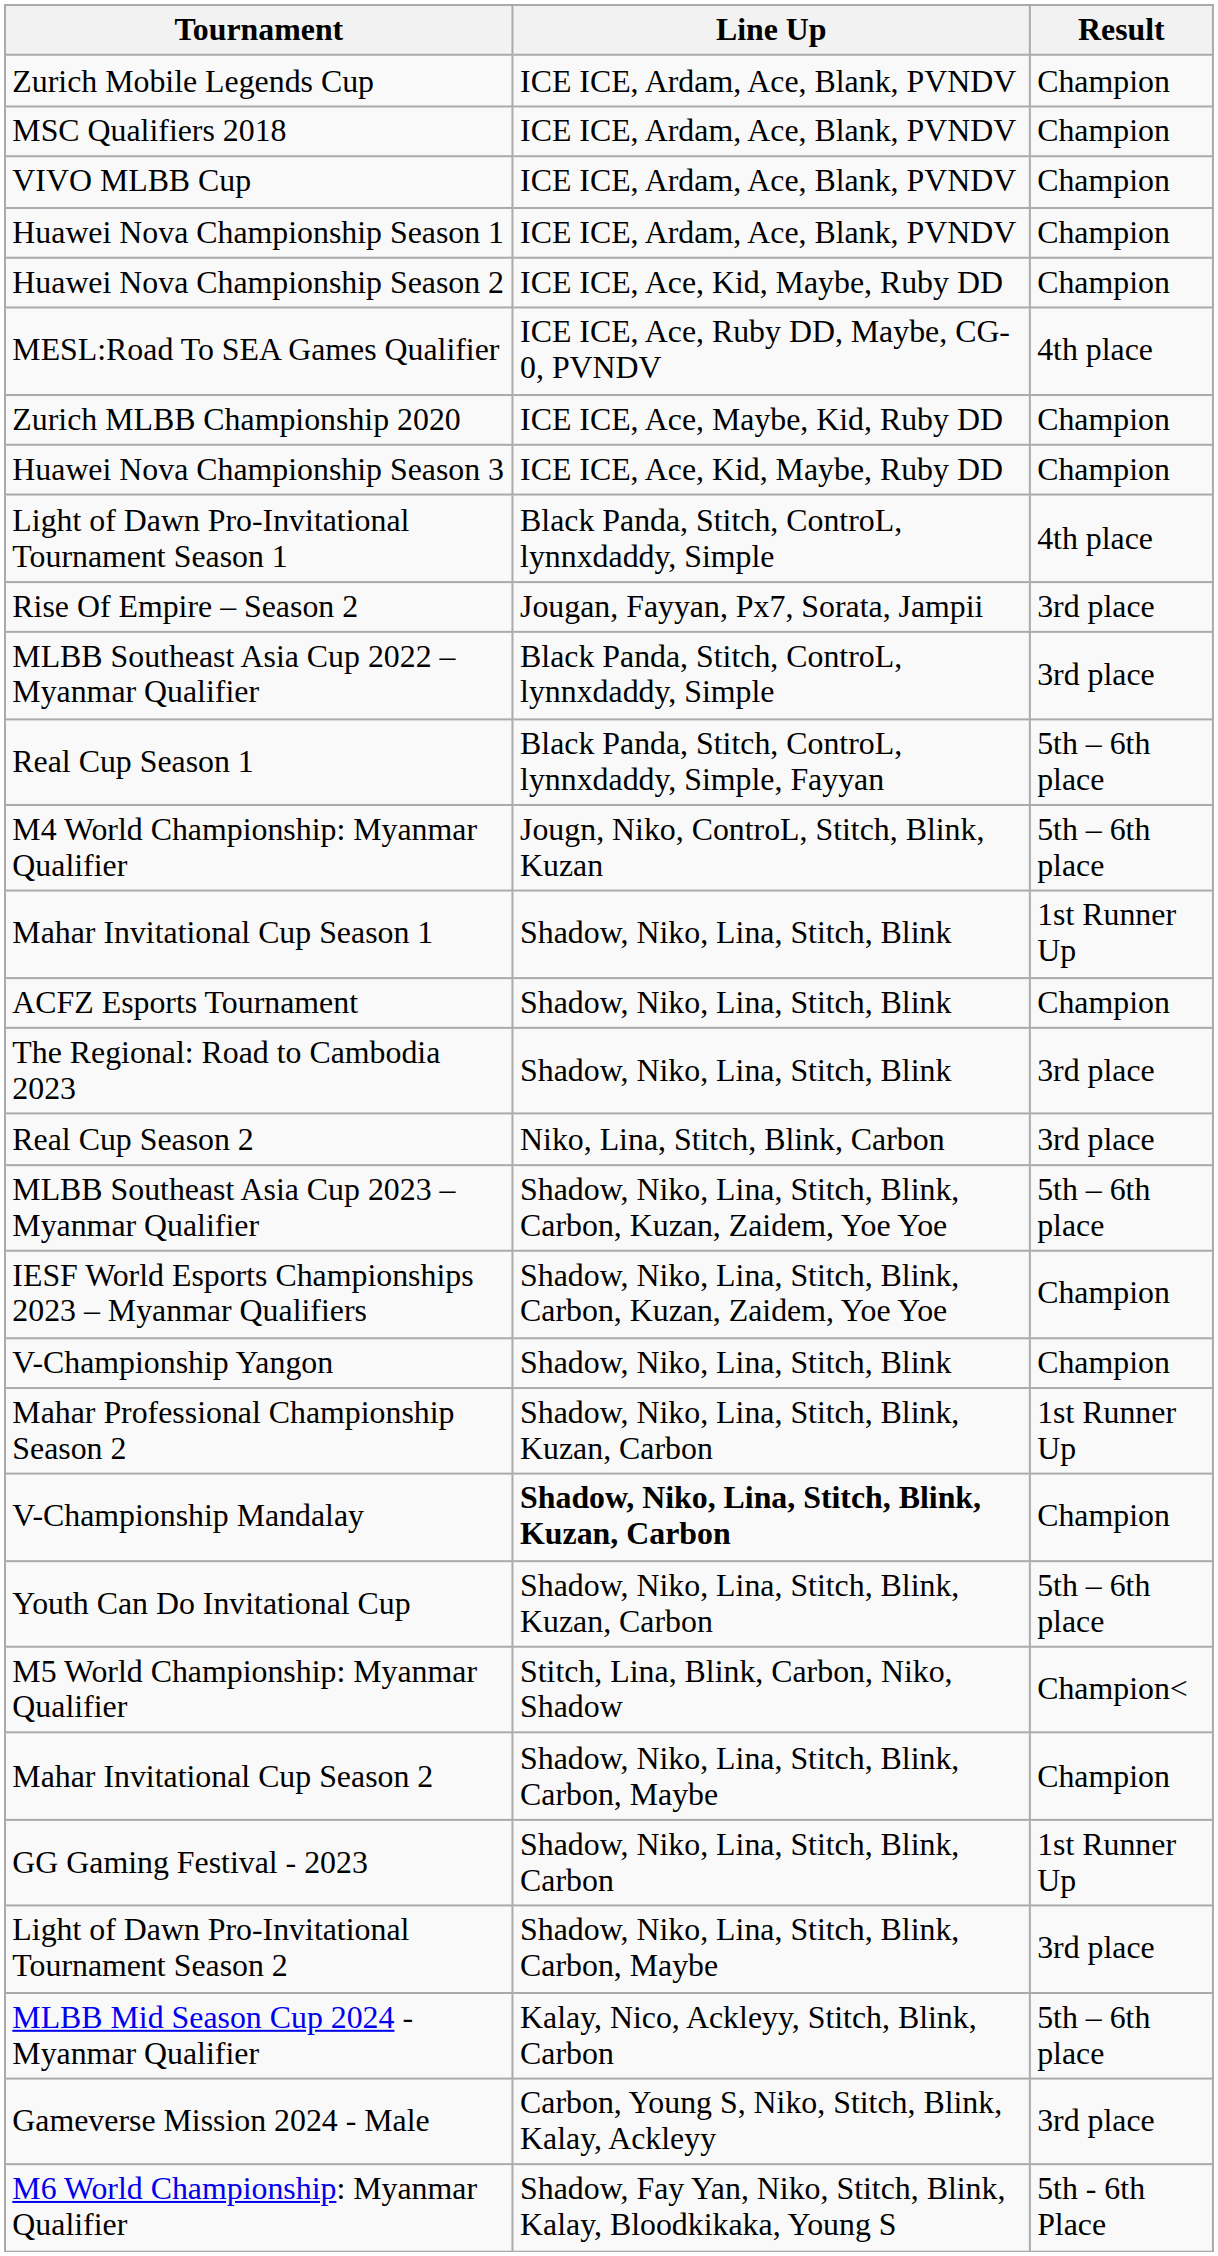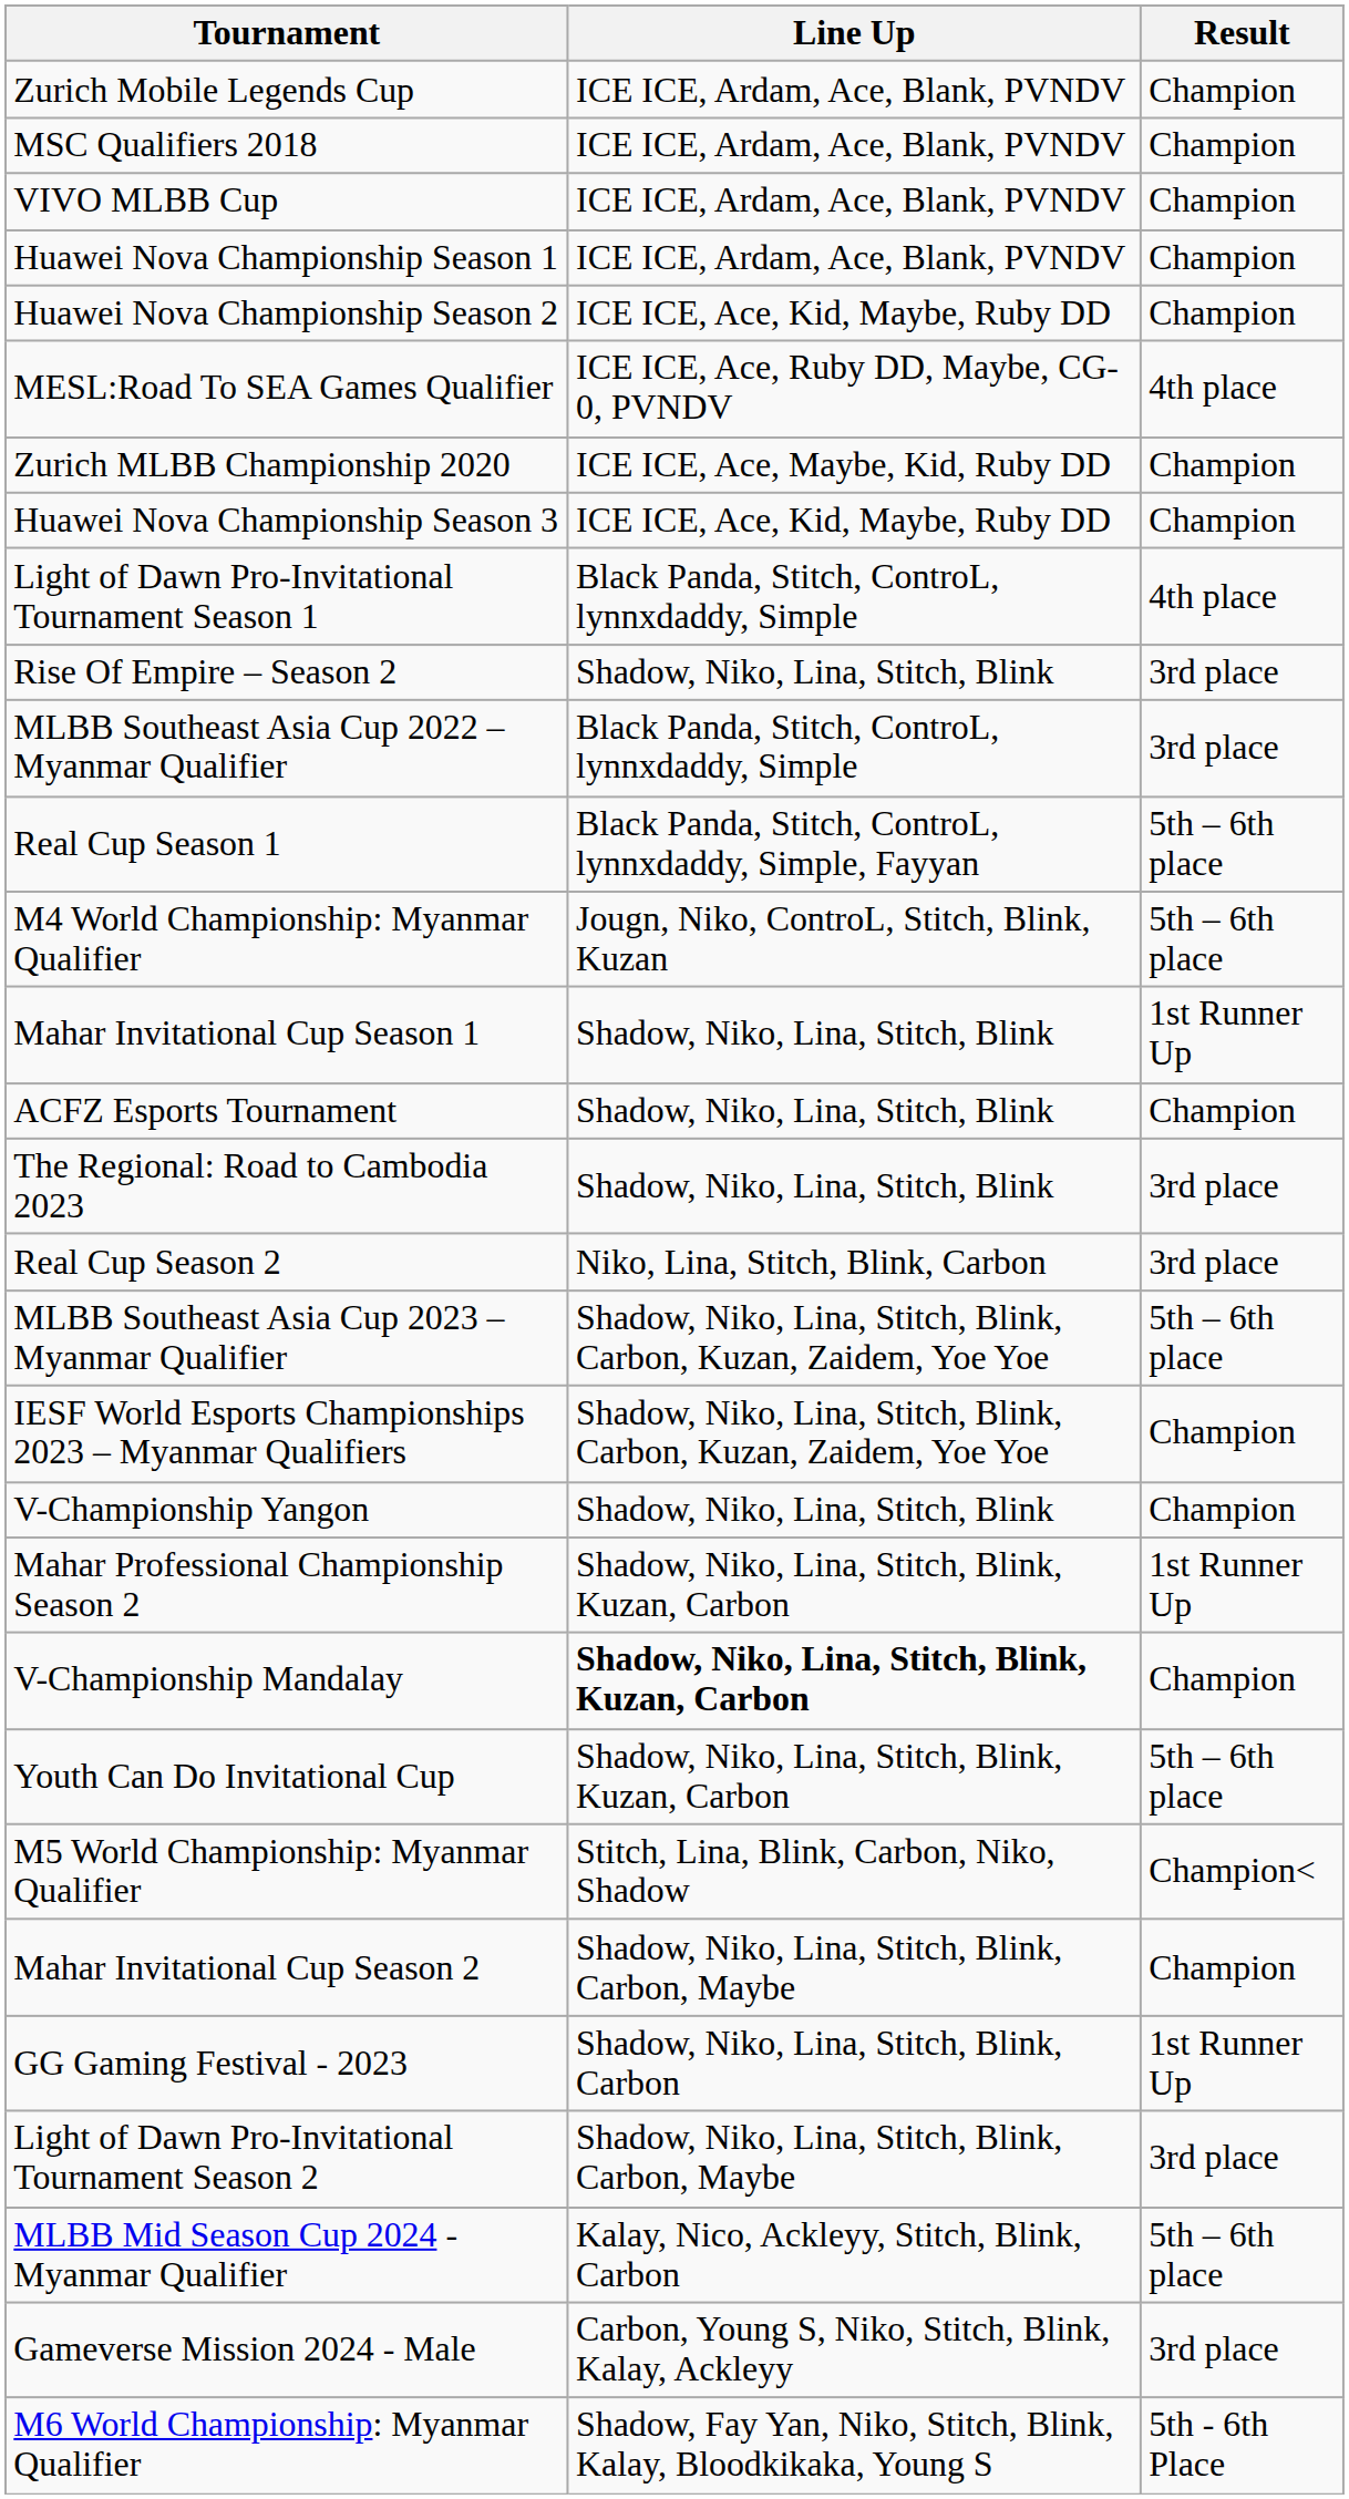Rise Of Empire – Season 2 | Line Up: Jougan, Fayyan, Px7, Sorata, Jampii -> Shadow, Niko, Lina, Stitch, Blink
